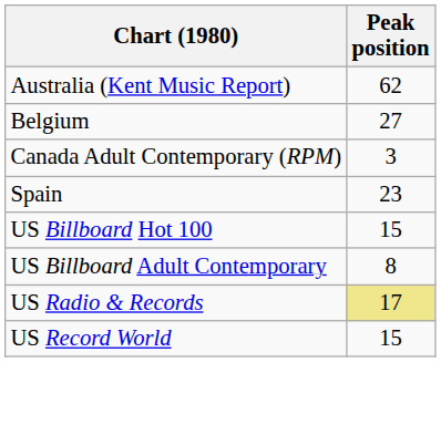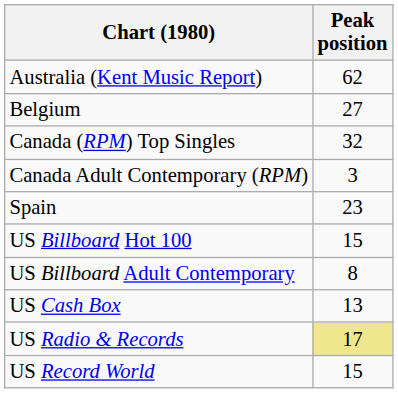+ row: Canada (RPM) Top Singles | 32
+ row: US Cash Box | 13
